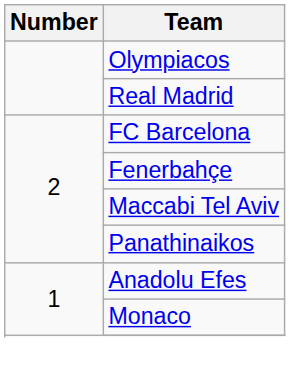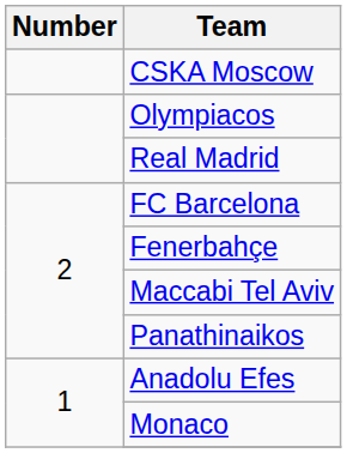+ row: CSKA Moscow
